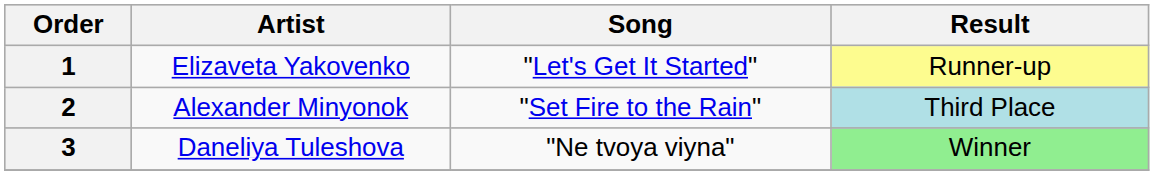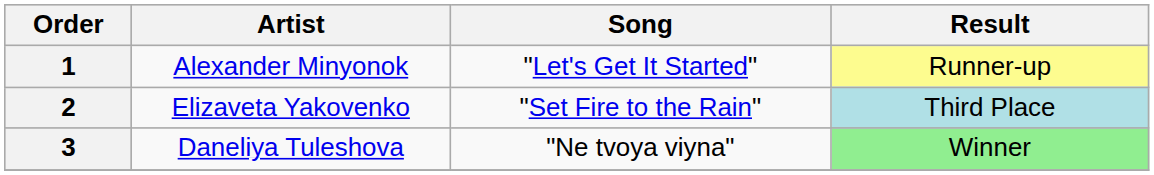1 | Artist: Elizaveta Yakovenko -> Alexander Minyonok
2 | Artist: Alexander Minyonok -> Elizaveta Yakovenko
